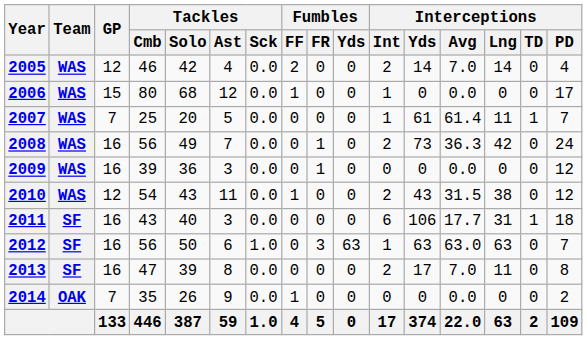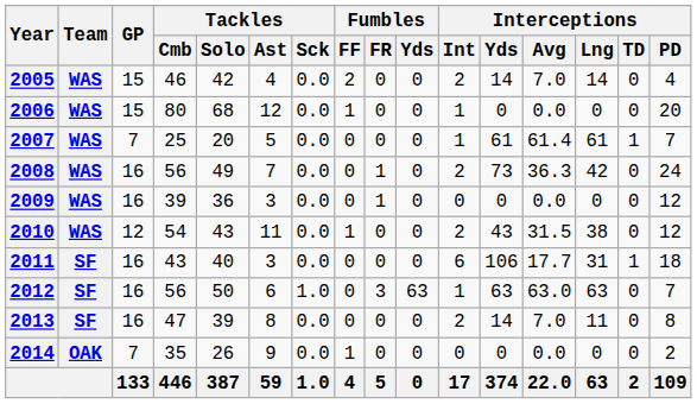2005 | GP: 12 -> 15
2006 | Interceptions / PD: 17 -> 20
2007 | Interceptions / Lng: 11 -> 61
2013 | Interceptions / Yds: 17 -> 14
